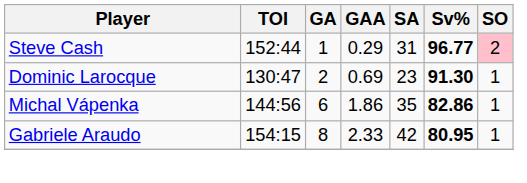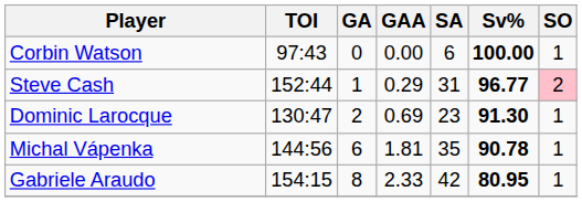+ row: Corbin Watson | 97:43 | 0 | 0.00 | 6 | 100.00 | 1
Michal Vápenka | GAA: 1.86 -> 1.81
Michal Vápenka | Sv%: 82.86 -> 90.78
